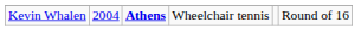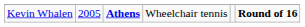Kevin Whalen | column 2: 2004 -> 2005
Kevin Whalen | column 6: normal -> bold
